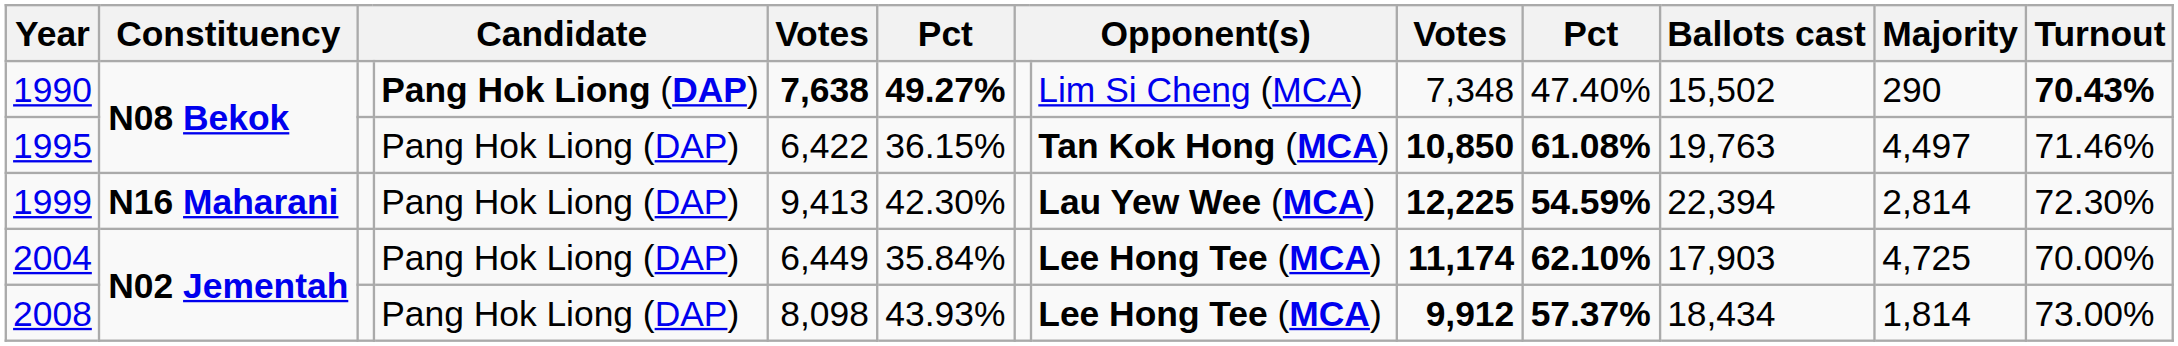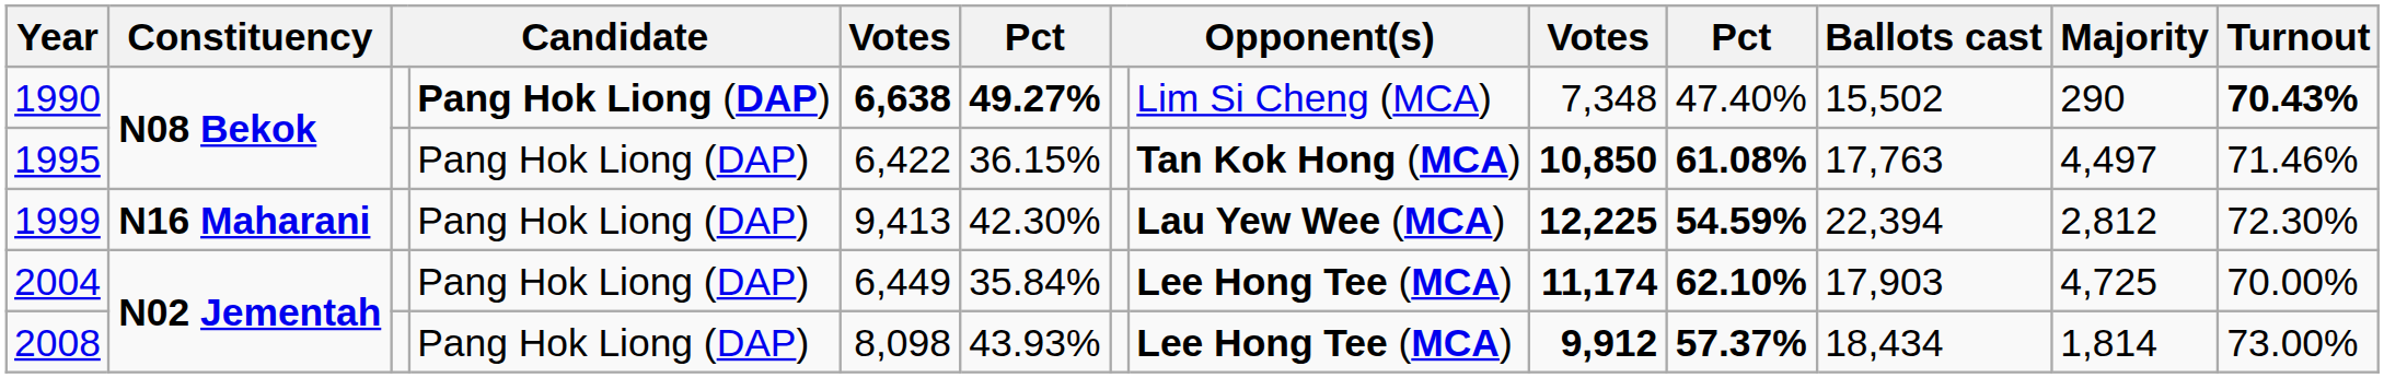1990 | column 5: 7,638 -> 6,638
1995 | Ballots cast: 19,763 -> 17,763
1999 | Majority: 2,814 -> 2,812
